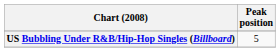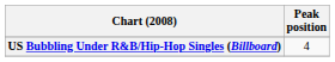US Bubbling Under R&B/Hip-Hop Singles (Billboard) | Peak position: 5 -> 4
